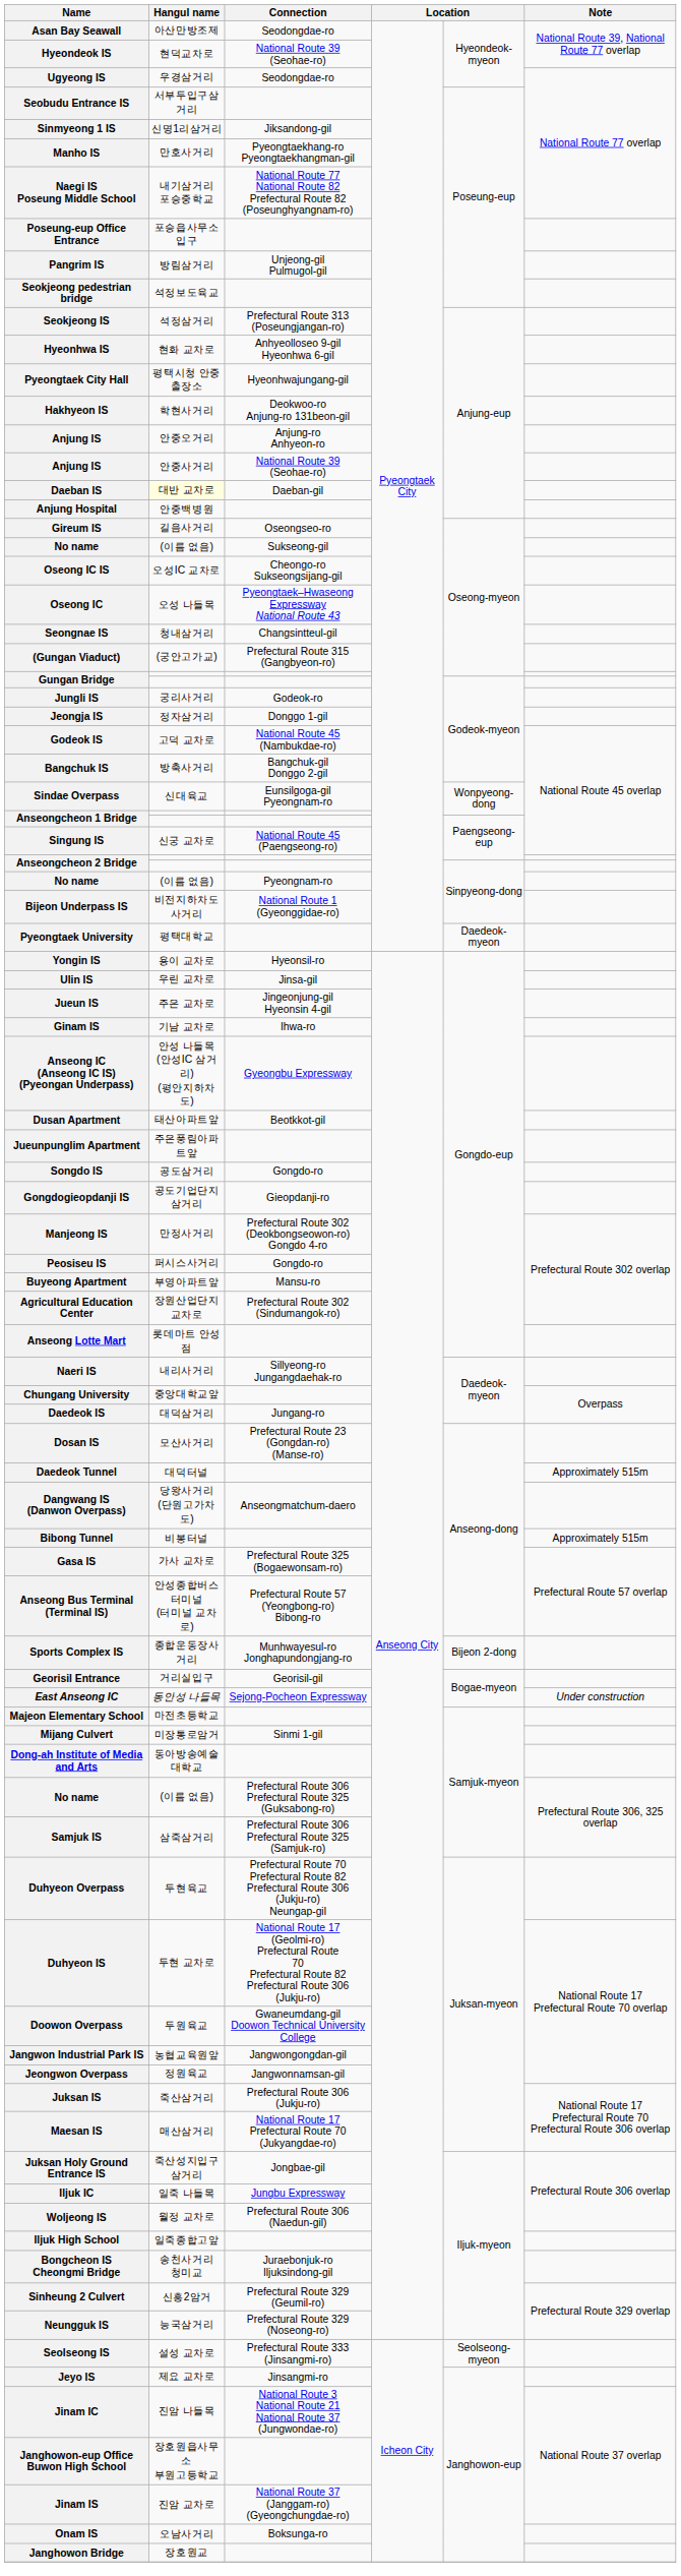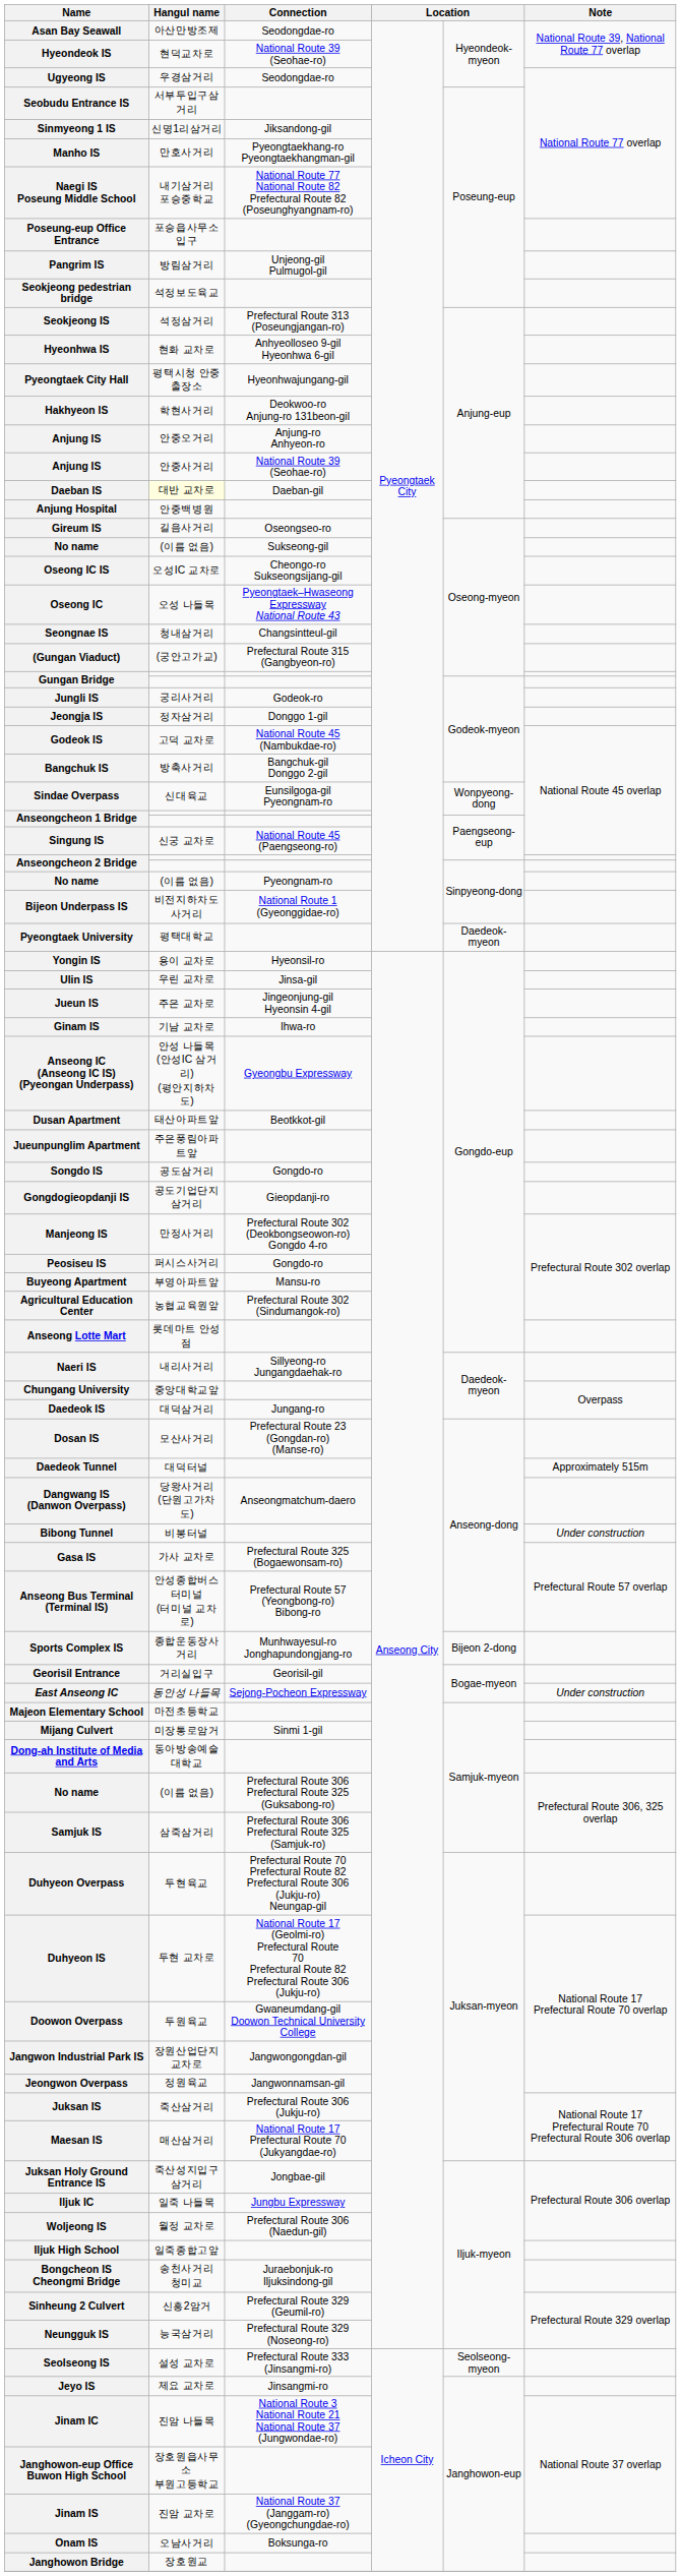Agricultural Education Center | Hangul name: 장원산업단지교차로 -> 농협교육원앞
Bibong Tunnel | Note: Approximately 515m -> Under construction
Jangwon Industrial Park IS | Hangul name: 농협교육원앞 -> 장원산업단지교차로
